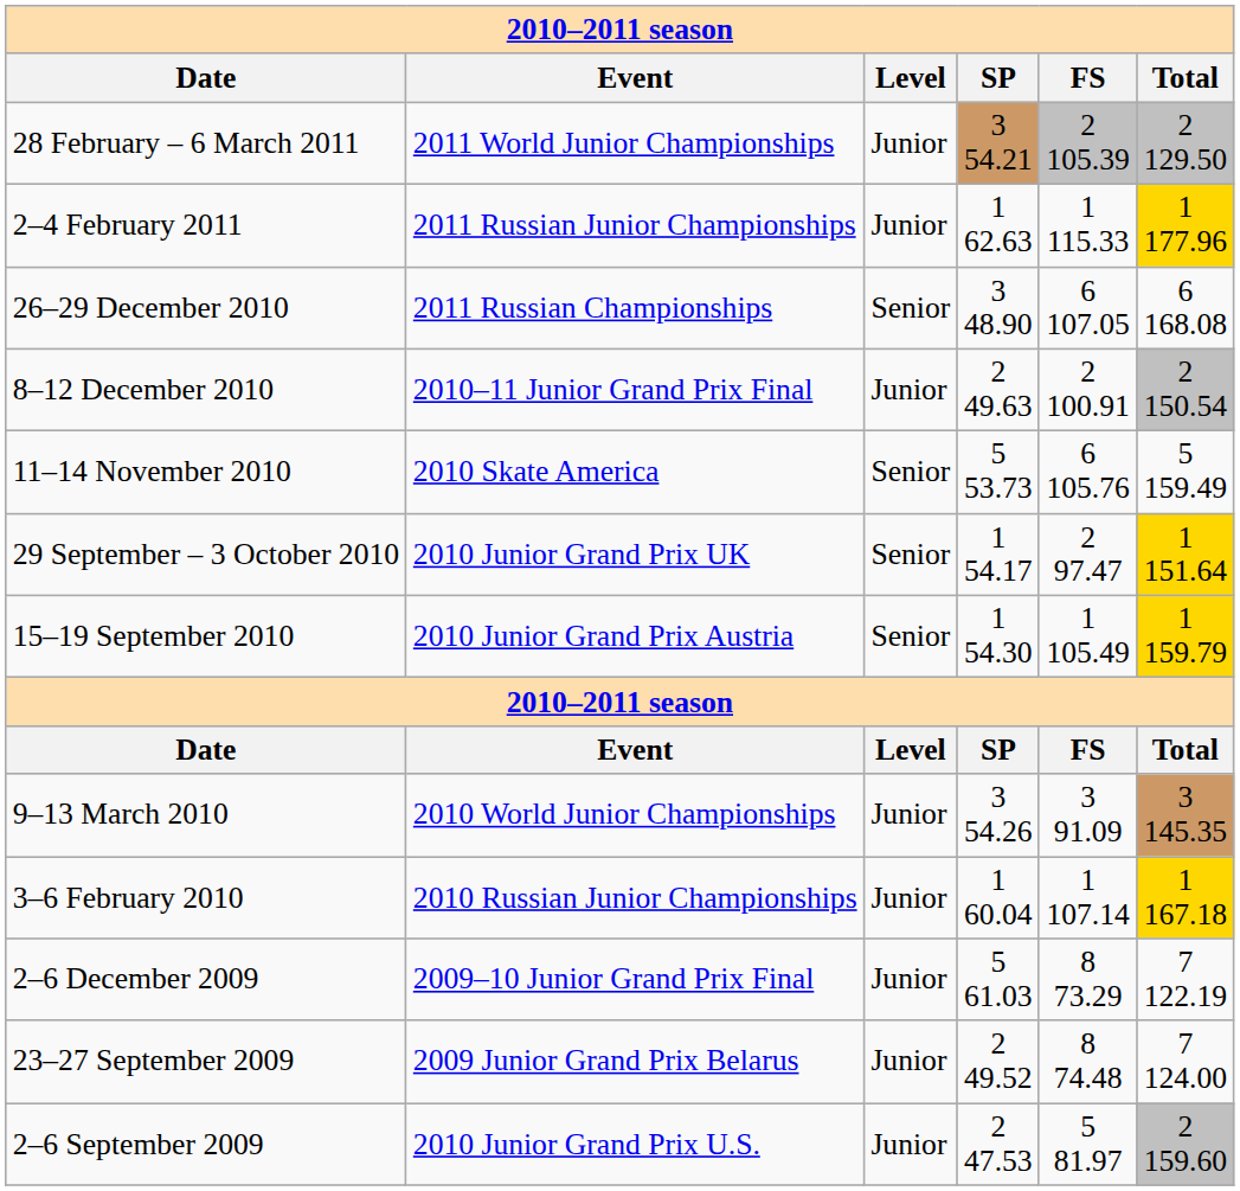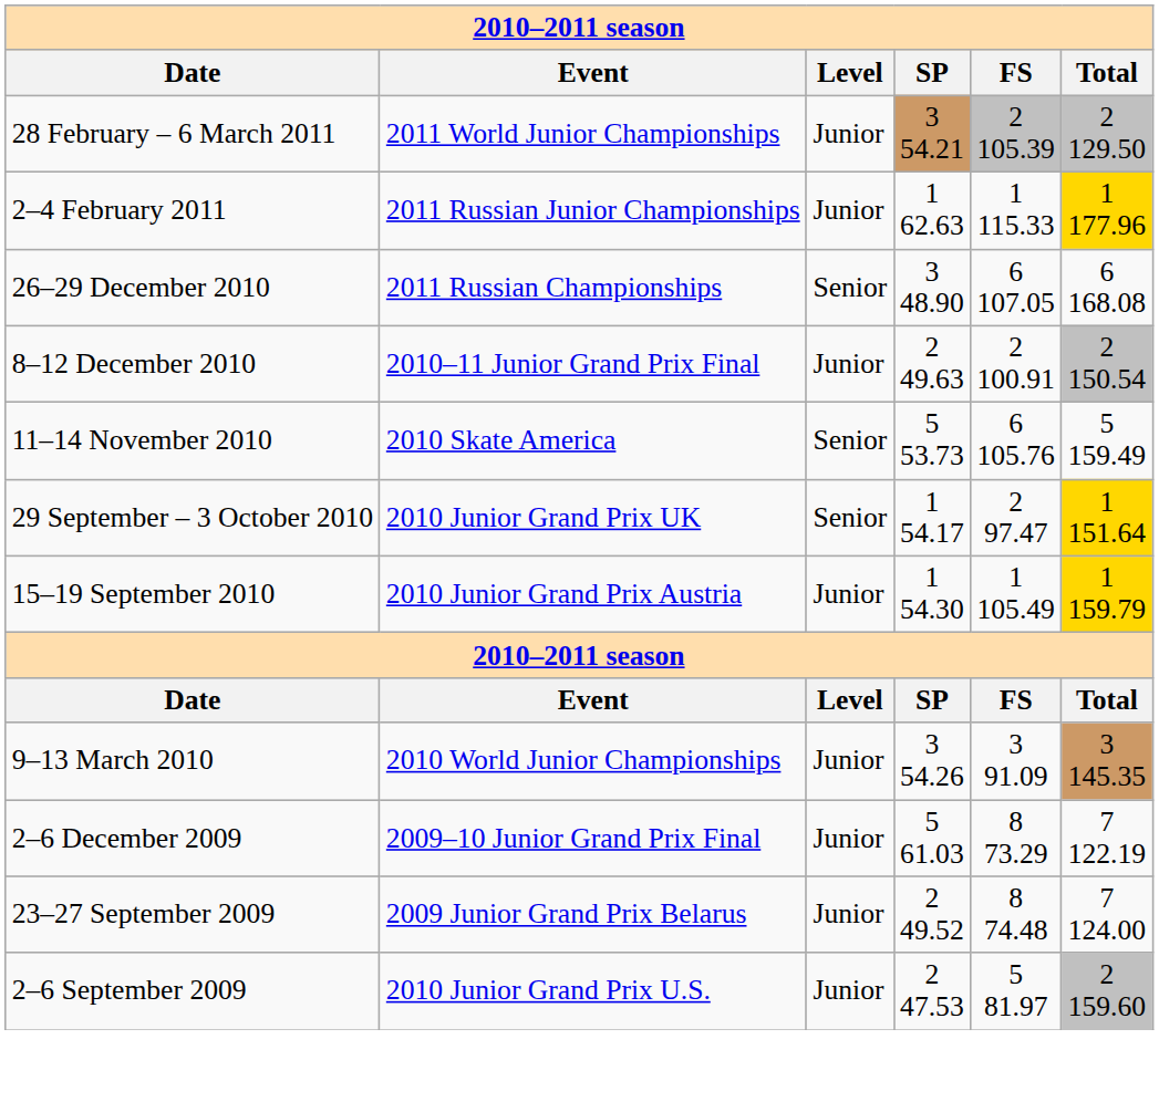15–19 September 2010 | Level: Senior -> Junior
- row: 3–6 February 2010 | 2010 Russian Junior Championships | Junior | 1 60.04 | 1 107.14 | 1 167.18
